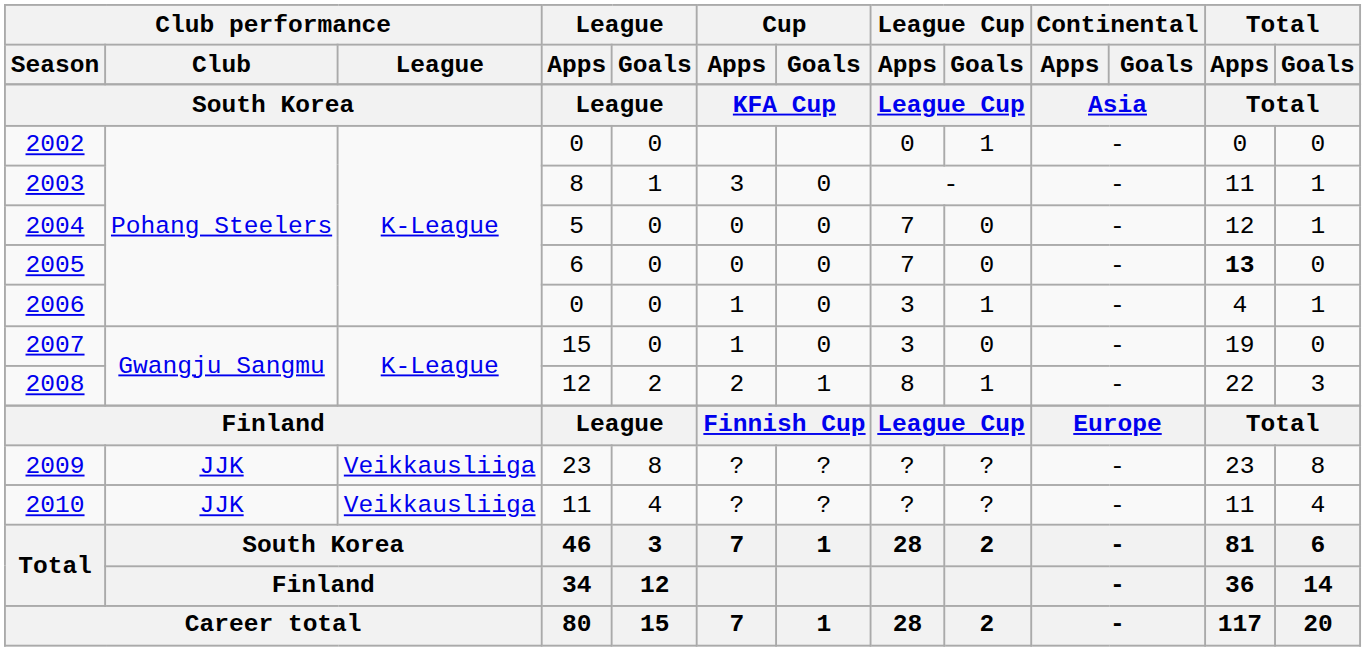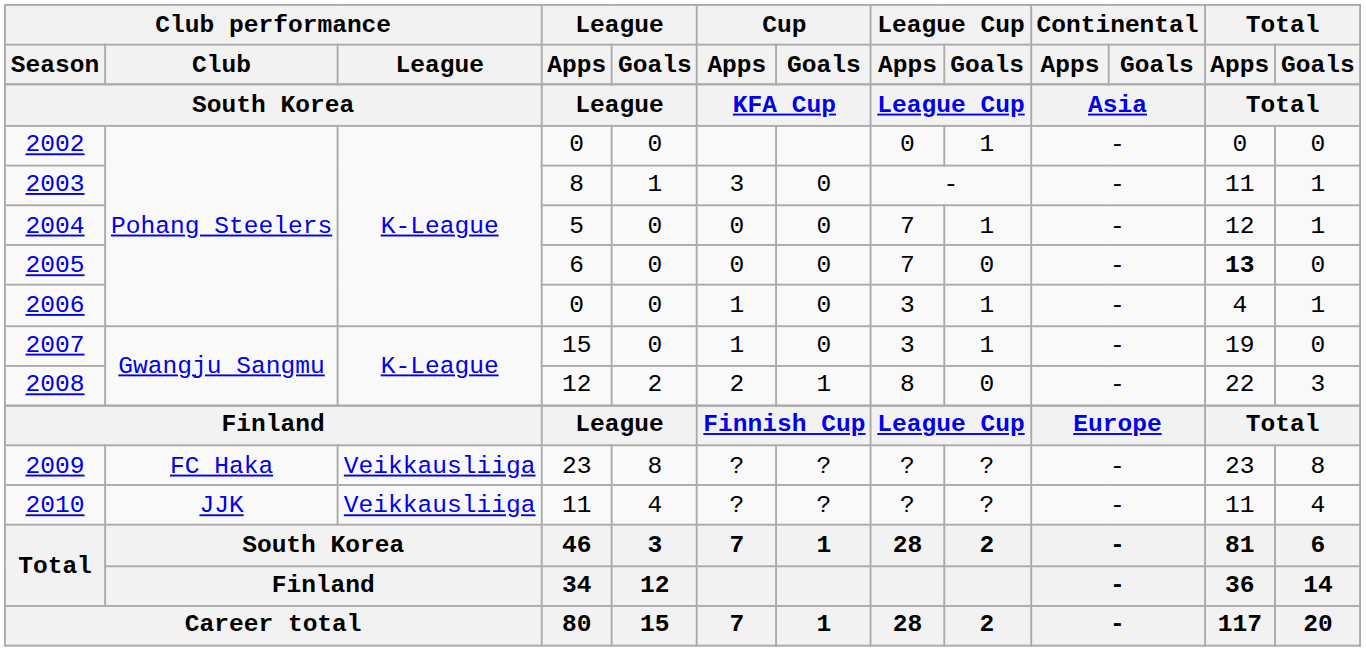2004 | League Cup / Goals: 0 -> 1
2007 | League Cup / Goals: 0 -> 1
2008 | League Cup / Goals: 1 -> 0
2009 | Club performance / Club: JJK -> FC Haka
